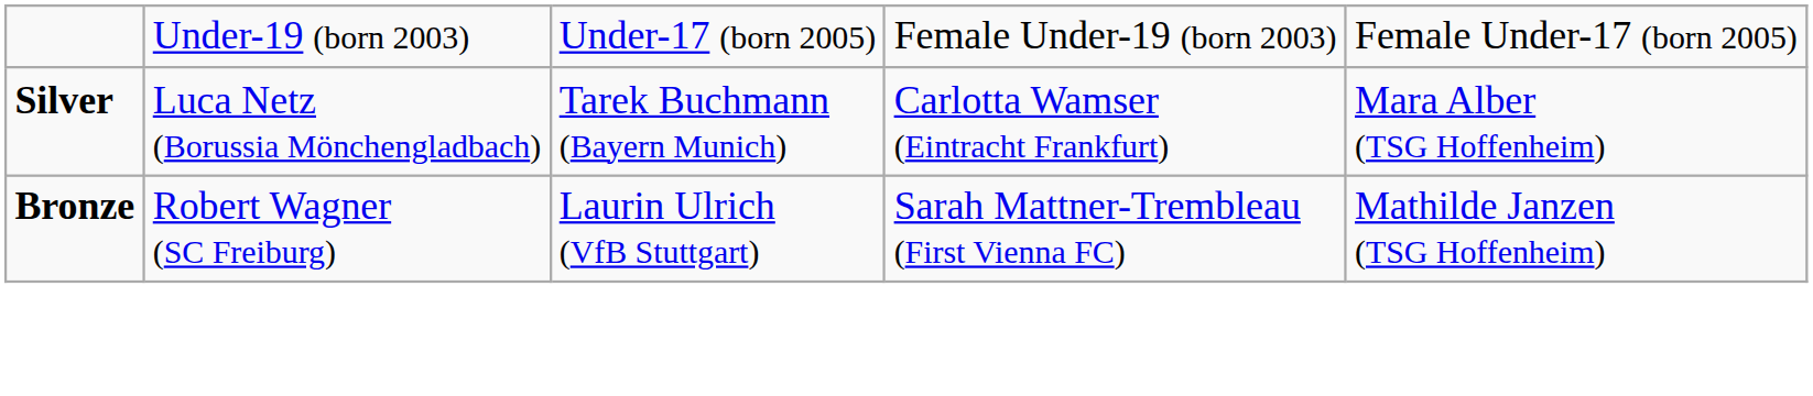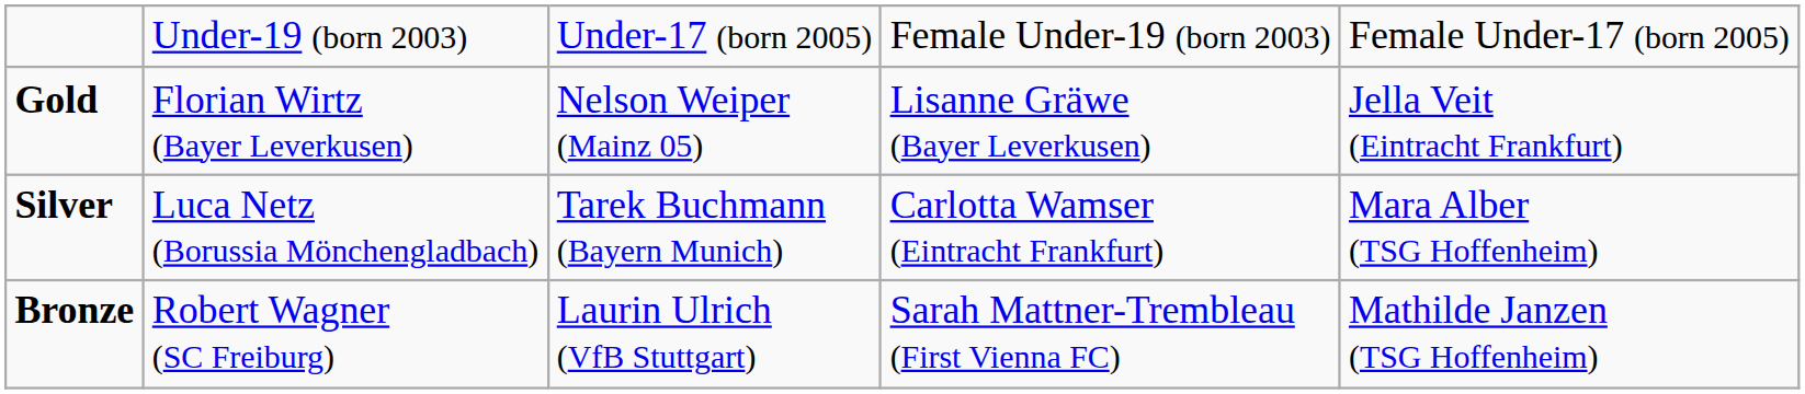+ row: Gold | Florian Wirtz (Bayer Leverkusen) | Nelson Weiper (Mainz 05) | Lisanne Gräwe (Bayer Leverkusen) | Jella Veit (Eintracht Frankfurt)
